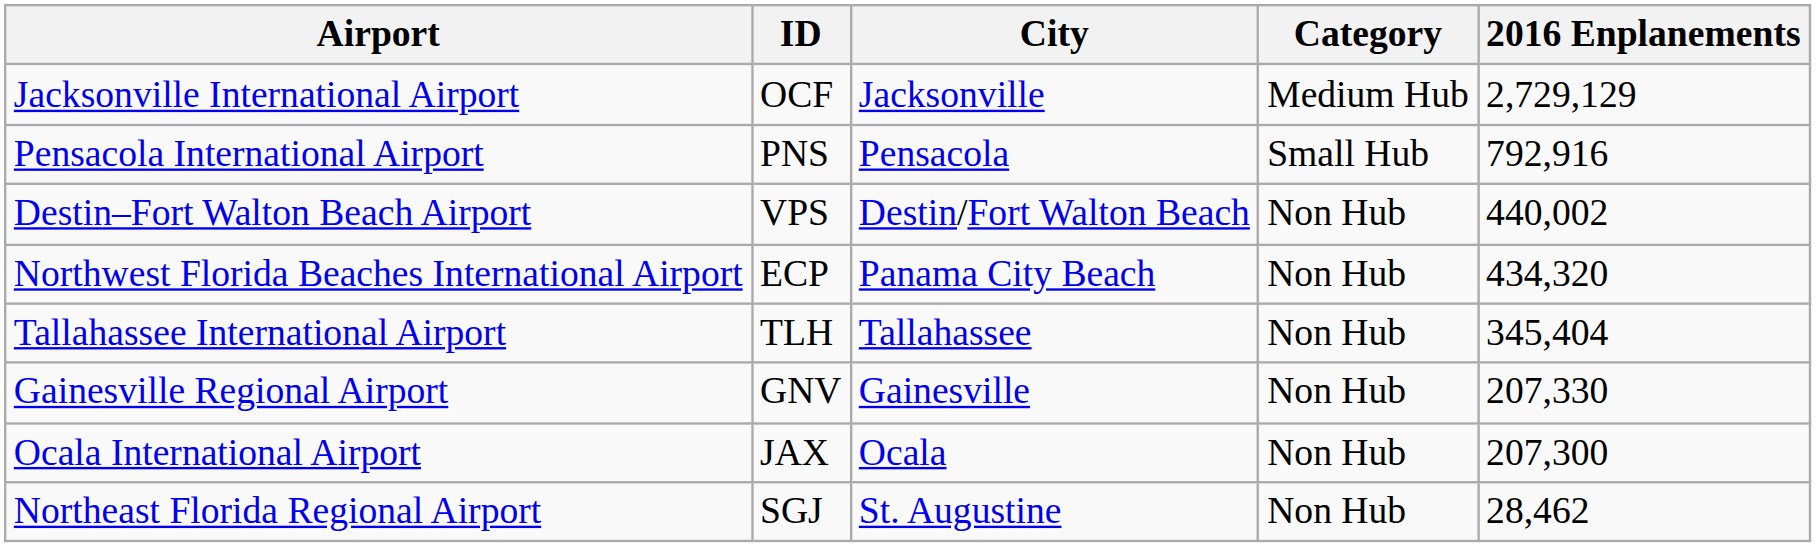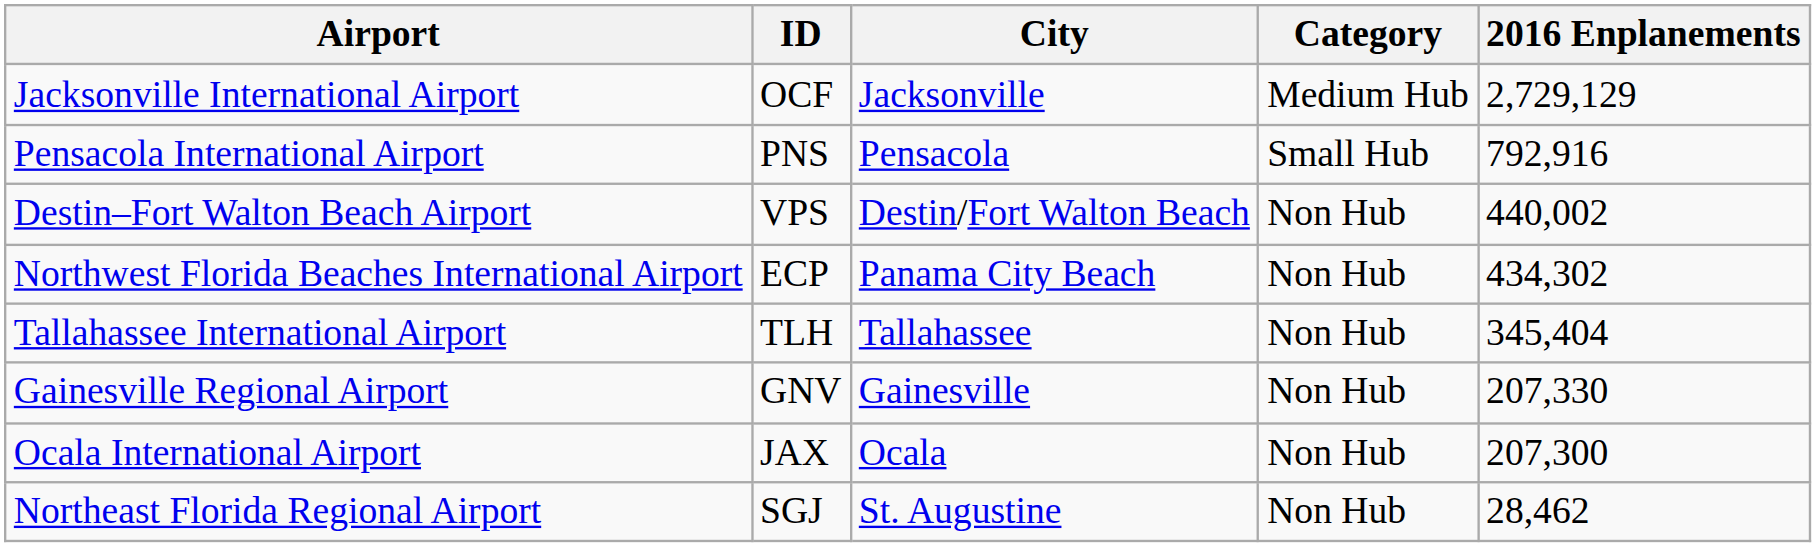Northwest Florida Beaches International Airport | 2016 Enplanements: 434,320 -> 434,302
